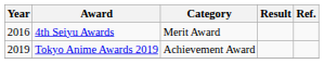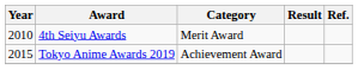4th Seiyu Awards | Year: 2016 -> 2010
Tokyo Anime Awards 2019 | Year: 2019 -> 2015
